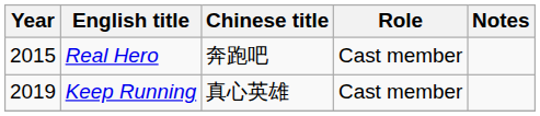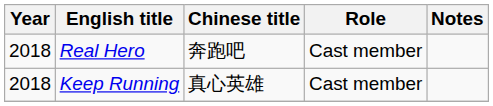Real Hero | Year: 2015 -> 2018
Keep Running | Year: 2019 -> 2018
